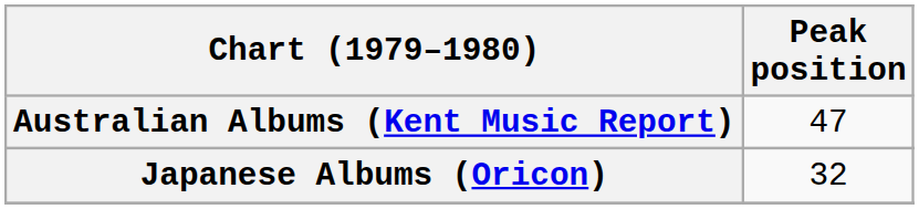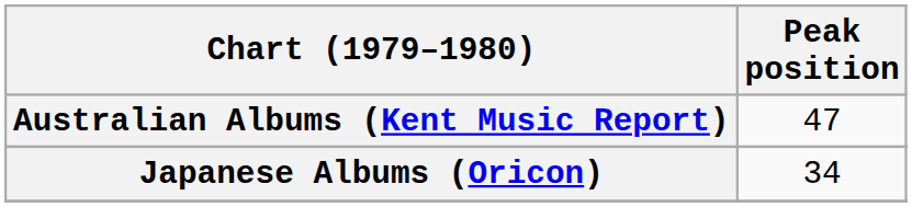Japanese Albums (Oricon) | Peak position: 32 -> 34
